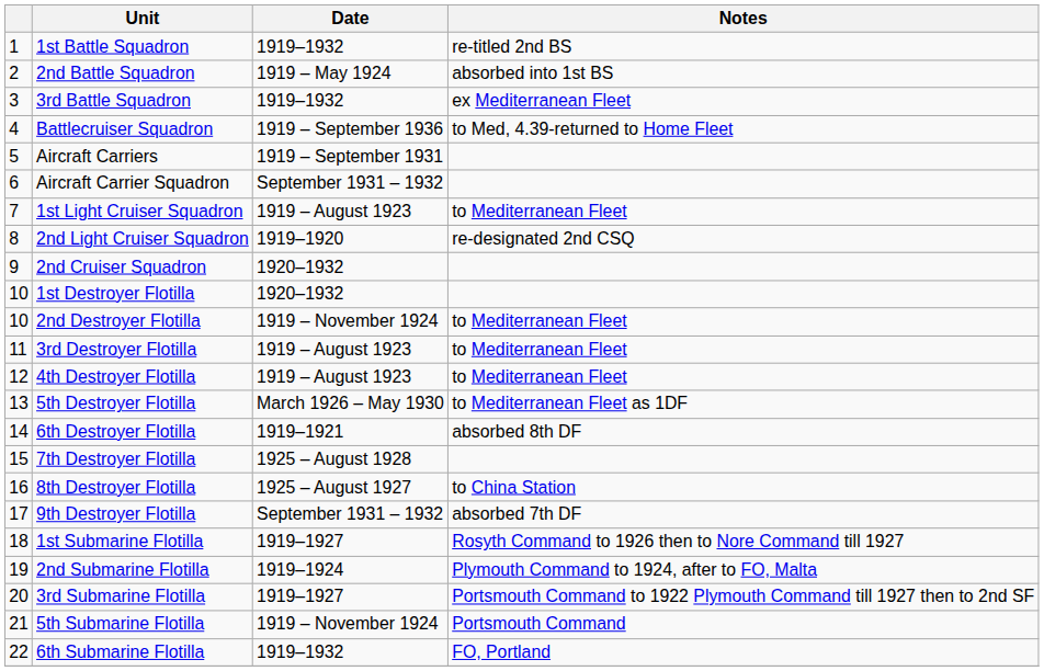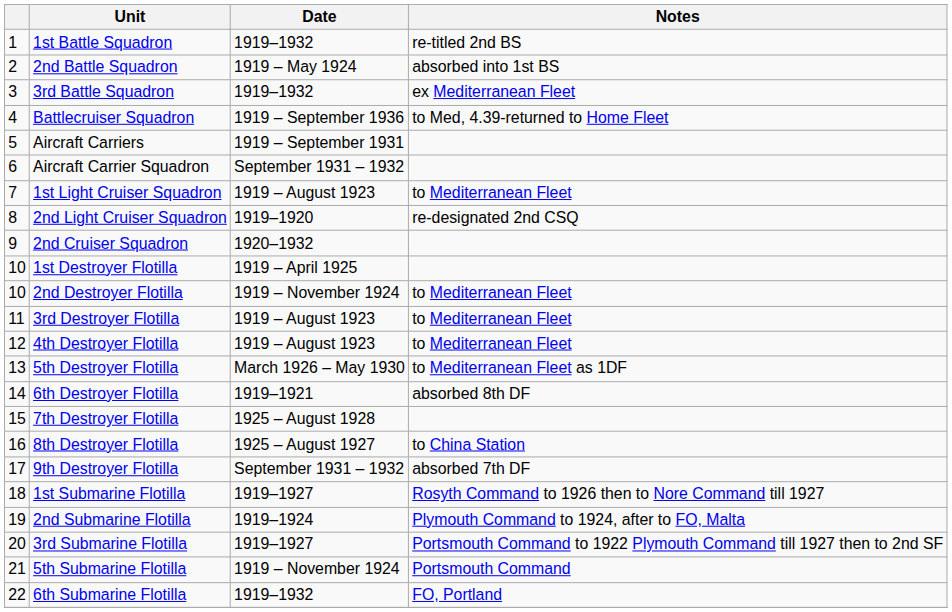1st Destroyer Flotilla | Date: 1920–1932 -> 1919 – April 1925
